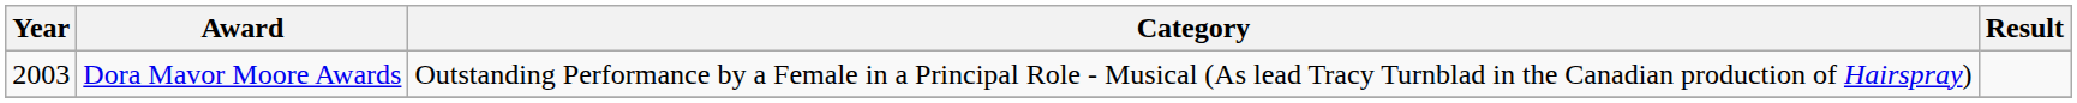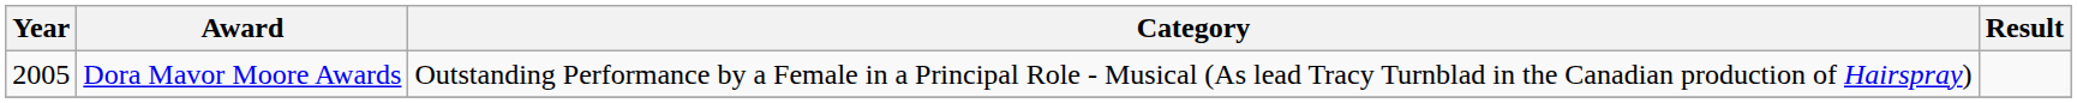Dora Mavor Moore Awards | Year: 2003 -> 2005
